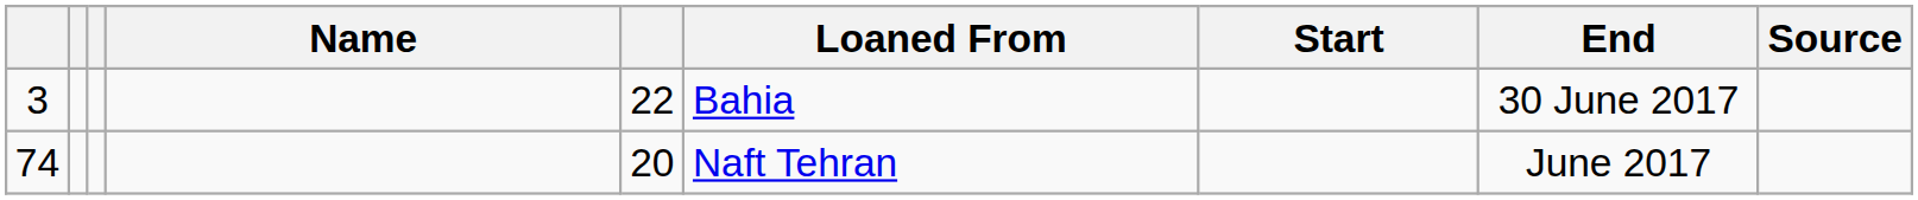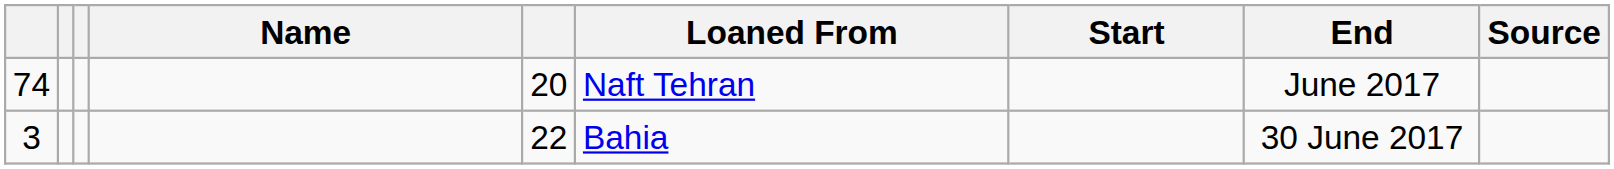rows swapped: 3 <-> 74
